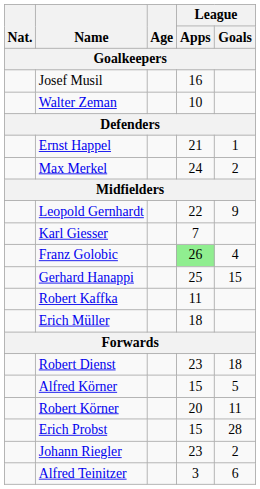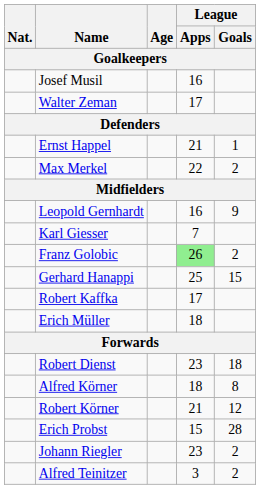Walter Zeman | League / Apps: 10 -> 17
Max Merkel | League / Apps: 24 -> 22
Leopold Gernhardt | League / Apps: 22 -> 16
Franz Golobic | League / Goals: 4 -> 2
Robert Kaffka | League / Apps: 11 -> 17
Alfred Körner | League / Apps: 15 -> 18
Alfred Körner | League / Goals: 5 -> 8
Robert Körner | League / Apps: 20 -> 21
Robert Körner | League / Goals: 11 -> 12
Alfred Teinitzer | League / Goals: 6 -> 2
